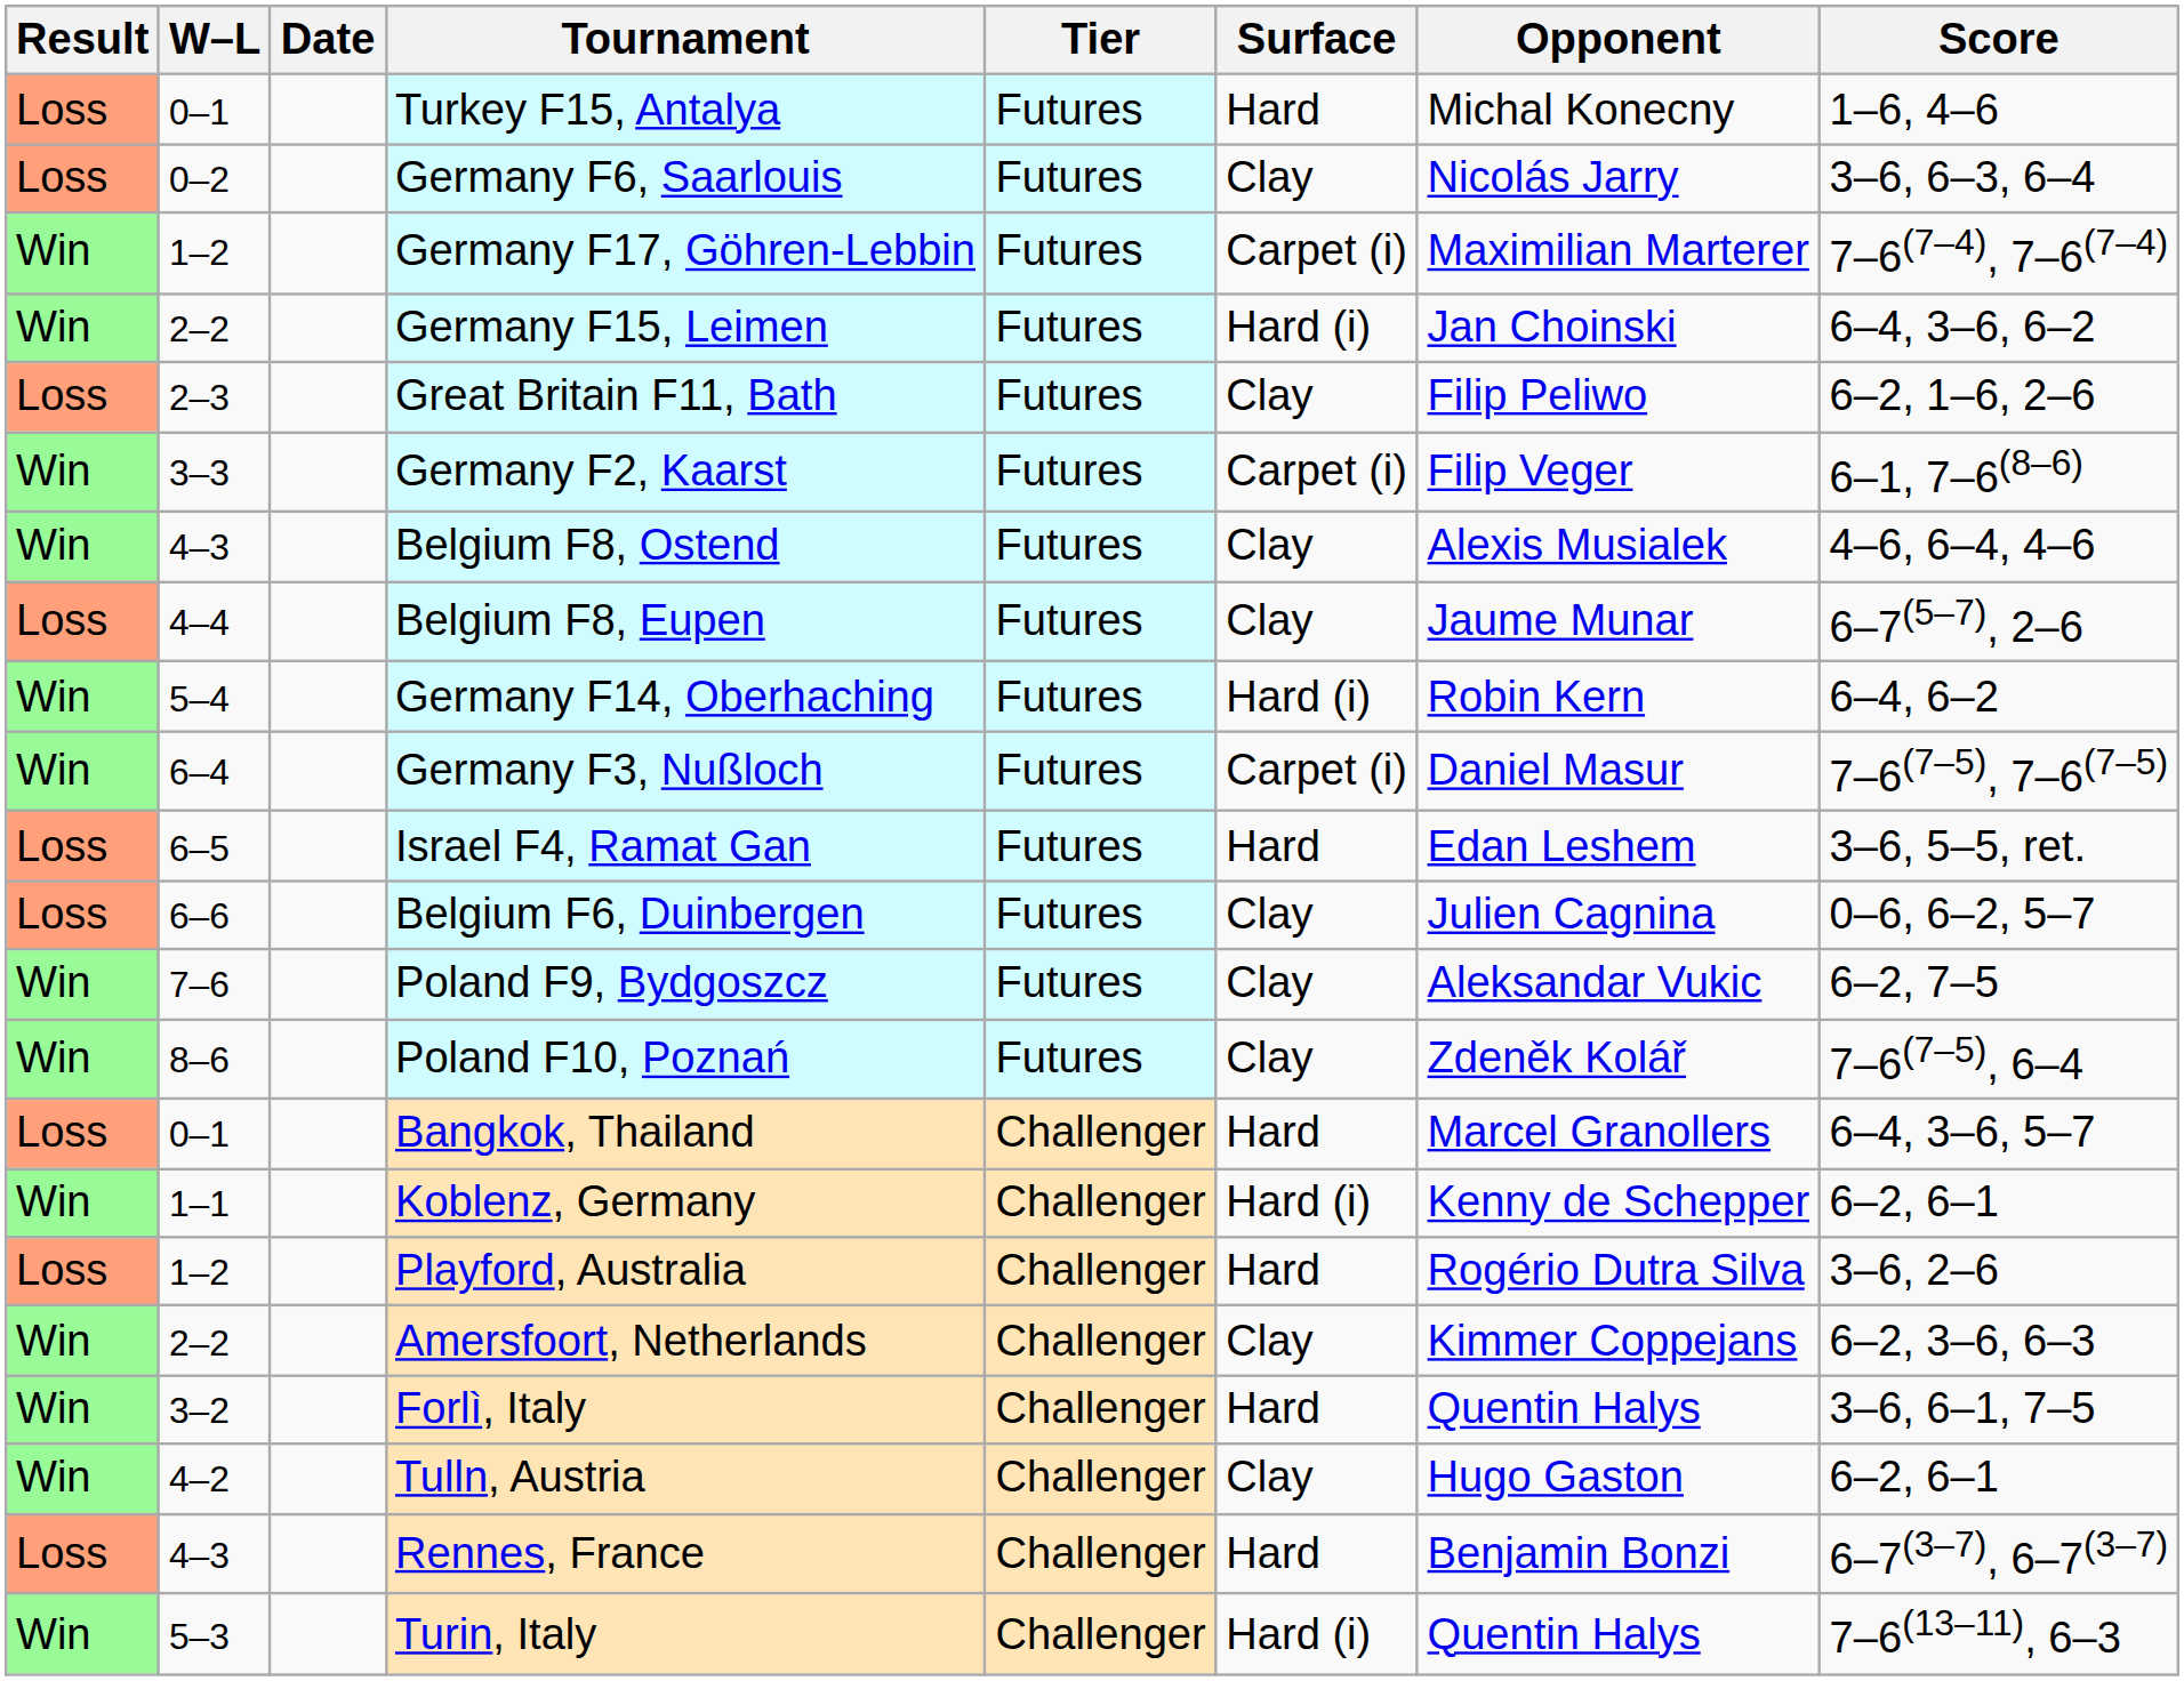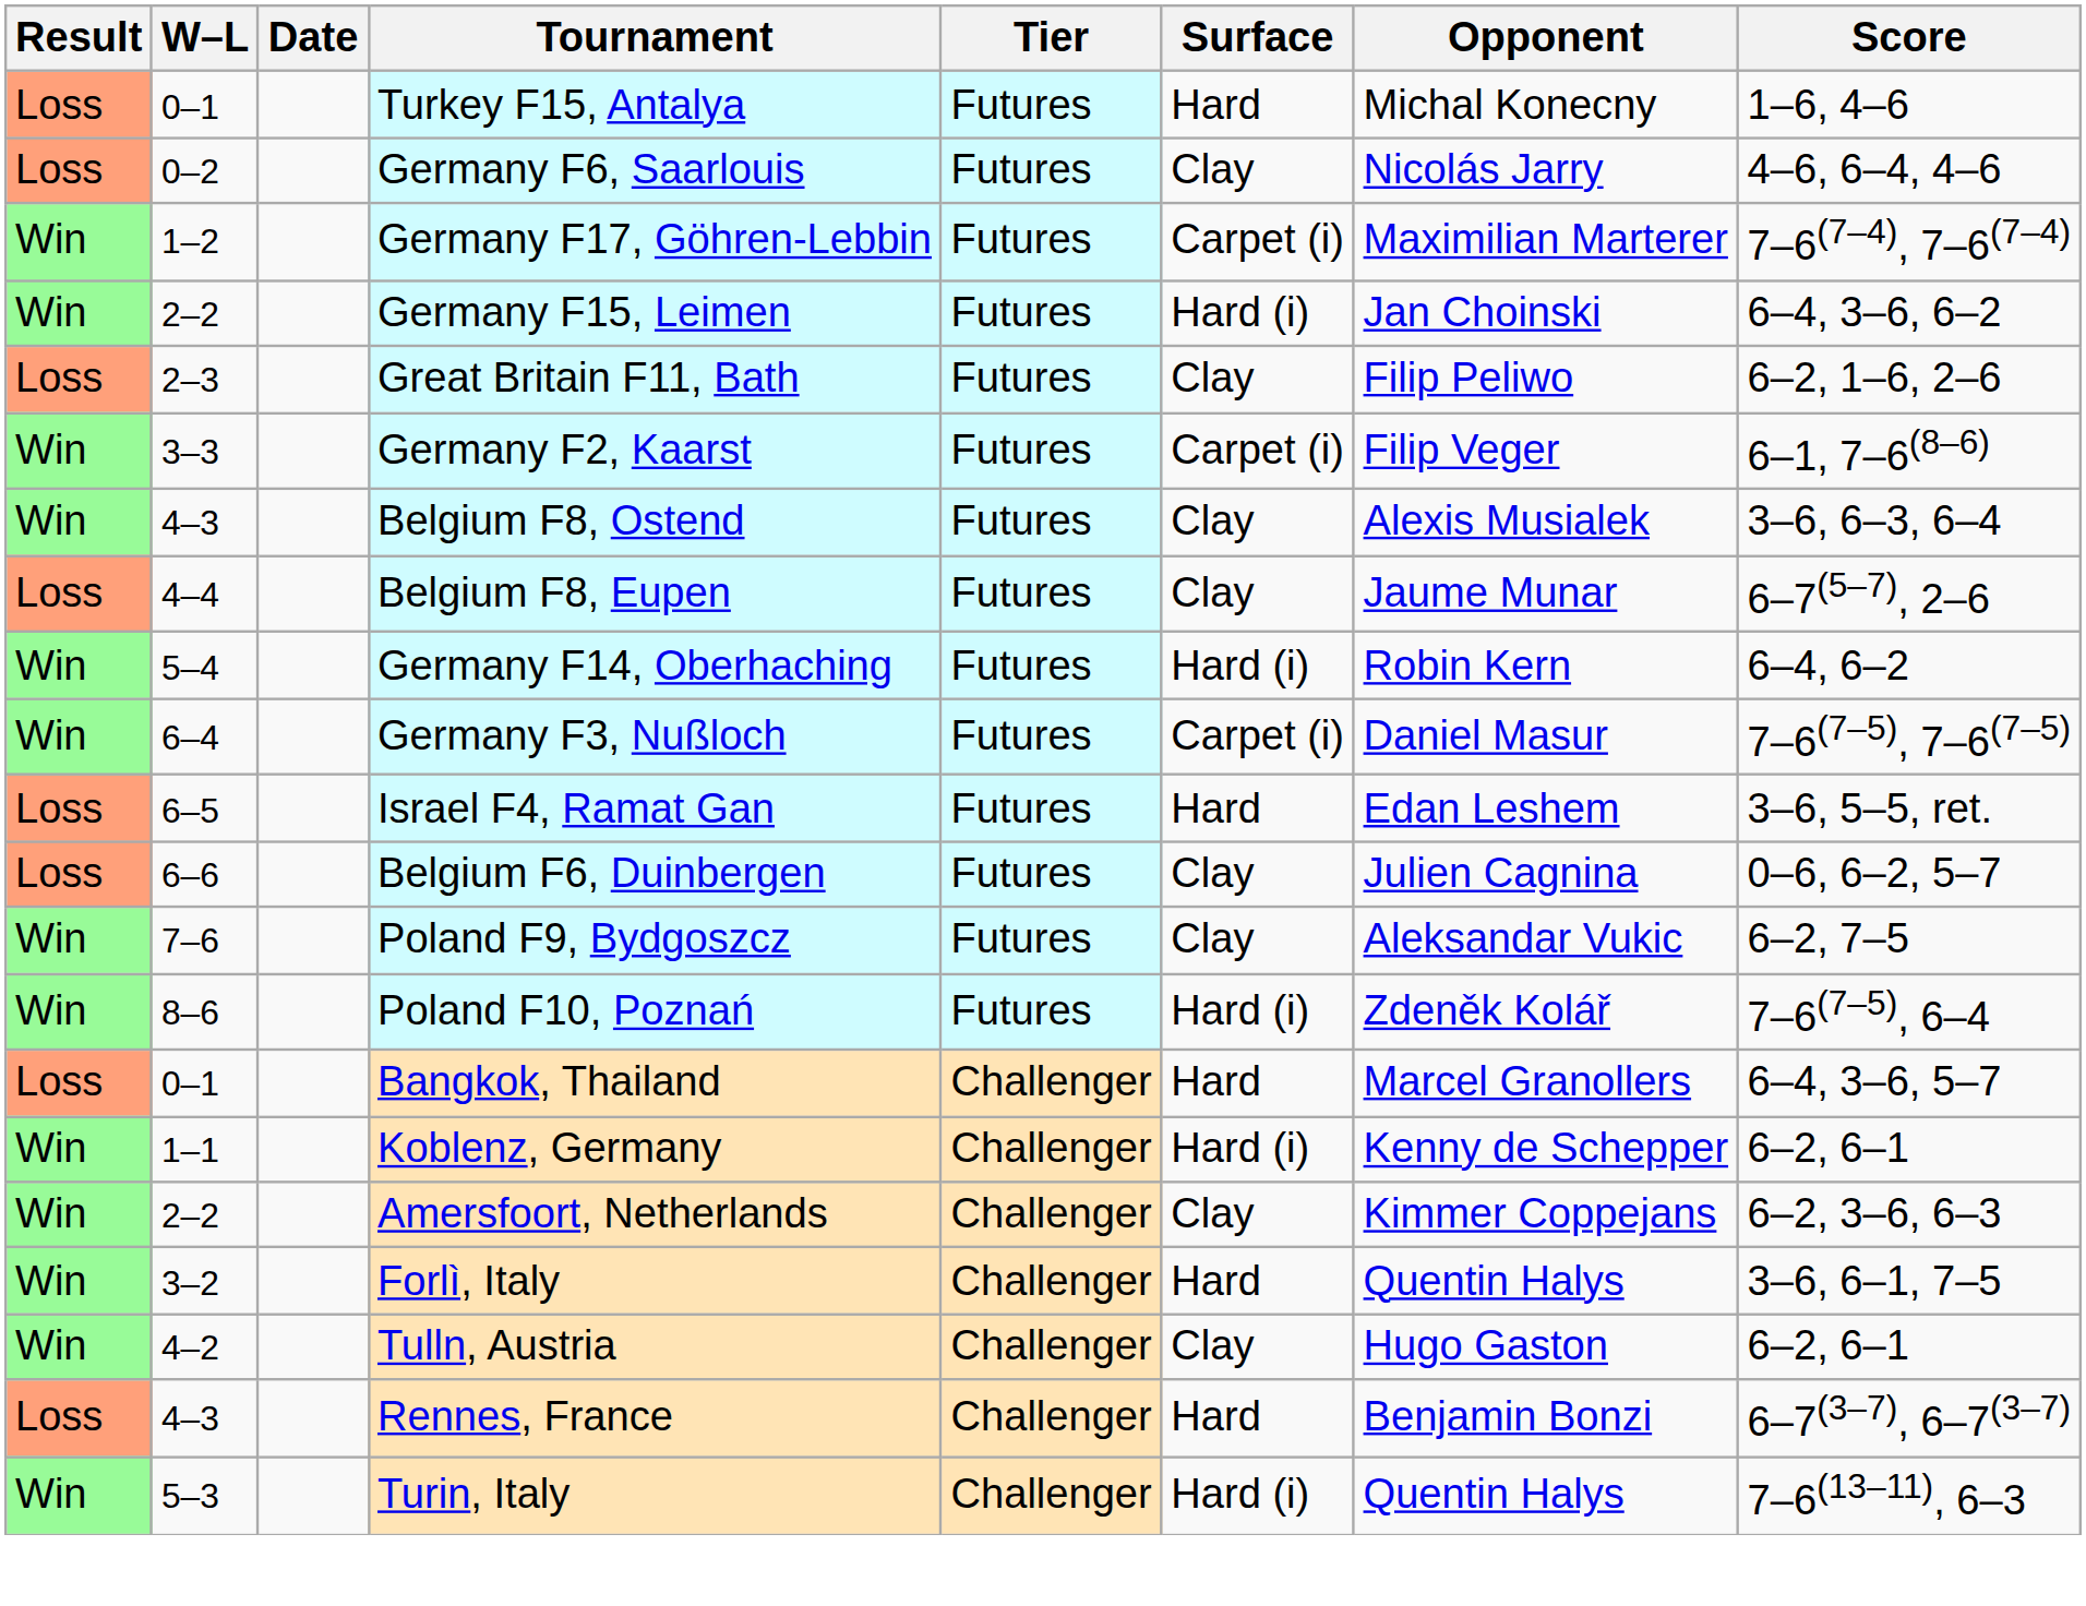Germany F6, Saarlouis | Score: 3–6, 6–3, 6–4 -> 4–6, 6–4, 4–6
Belgium F8, Ostend | Score: 4–6, 6–4, 4–6 -> 3–6, 6–3, 6–4
Poland F10, Poznań | Surface: Clay -> Hard (i)
- row: Loss | 1–2 | Playford, Australia | Challenger | Hard | Rogério Dutra Silva | 3–6, 2–6
